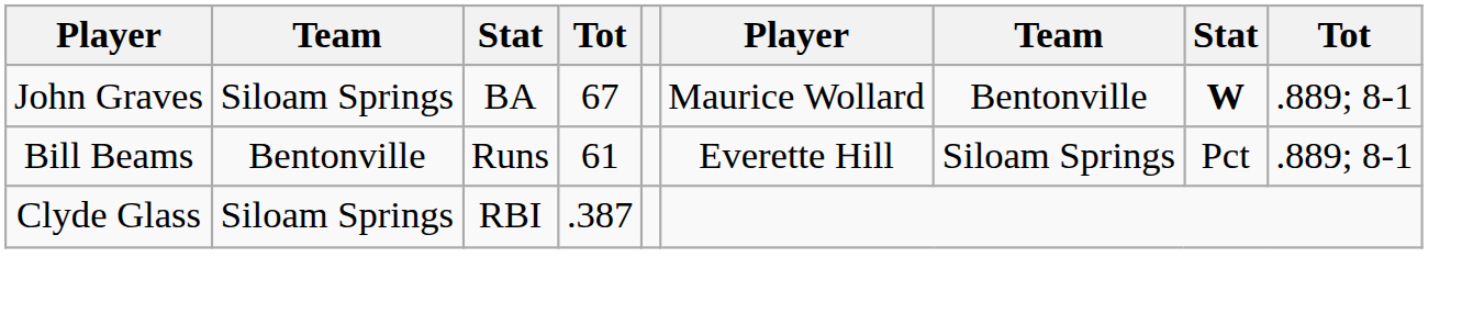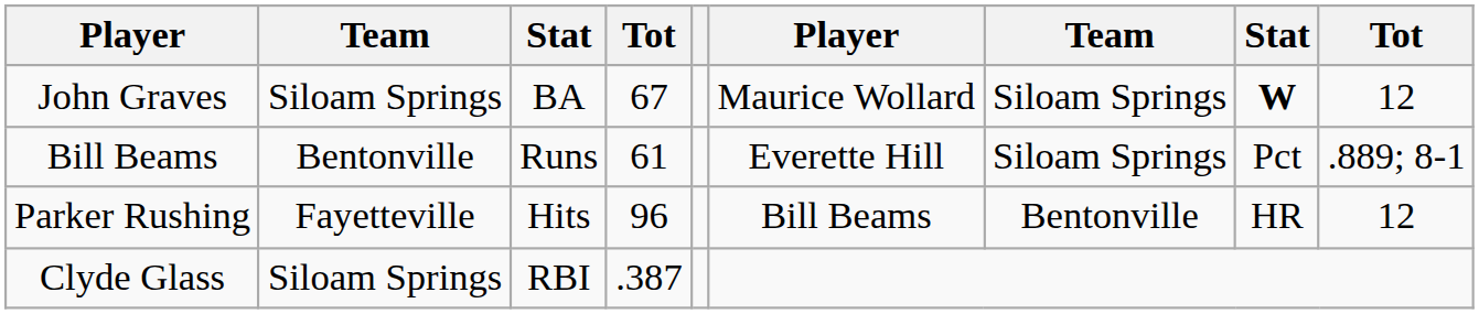John Graves | column 7: Bentonville -> Siloam Springs
John Graves | column 9: .889; 8-1 -> 12
+ row: Parker Rushing | Fayetteville | Hits | 96 | Bill Beams | Bentonville | HR | 12
